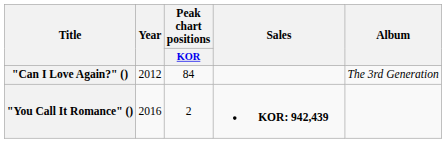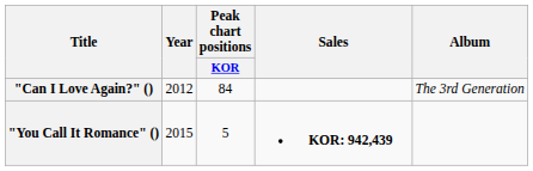"You Call It Romance" () | Year: 2016 -> 2015
"You Call It Romance" () | Peak chart positions / KOR: 2 -> 5
